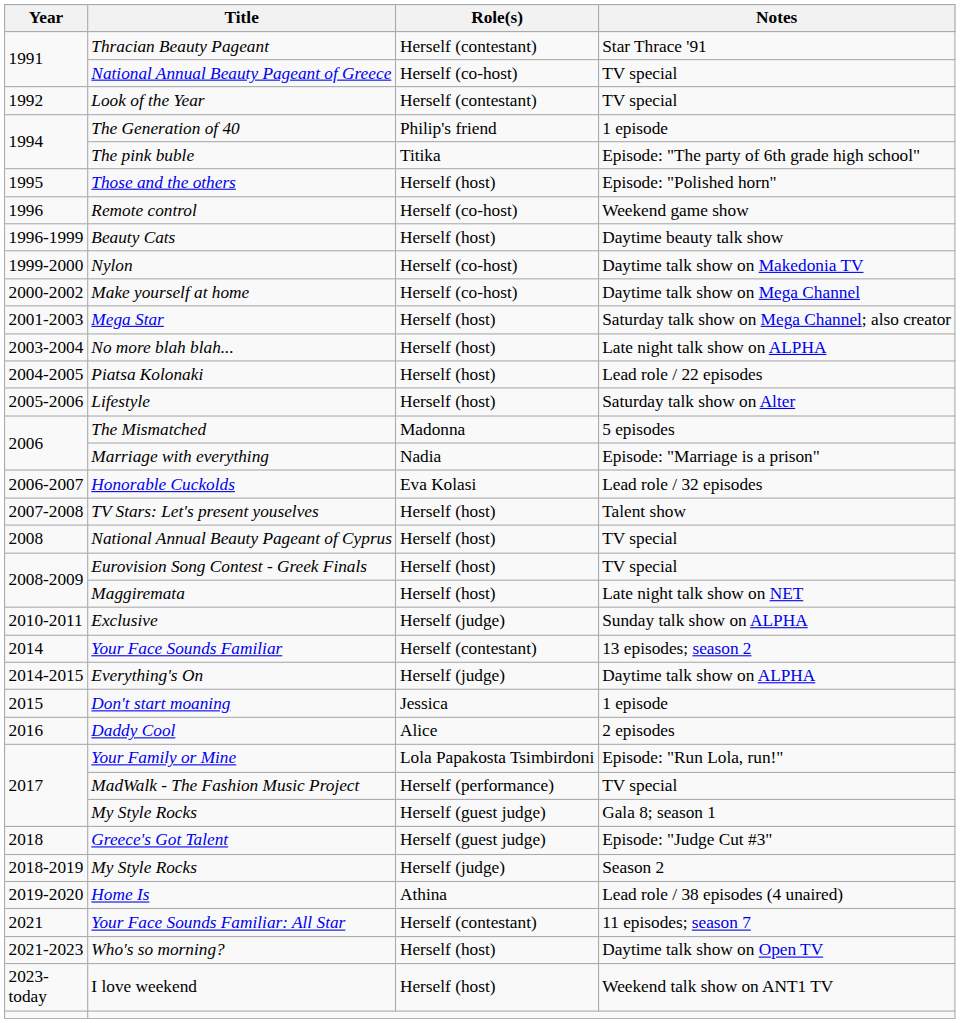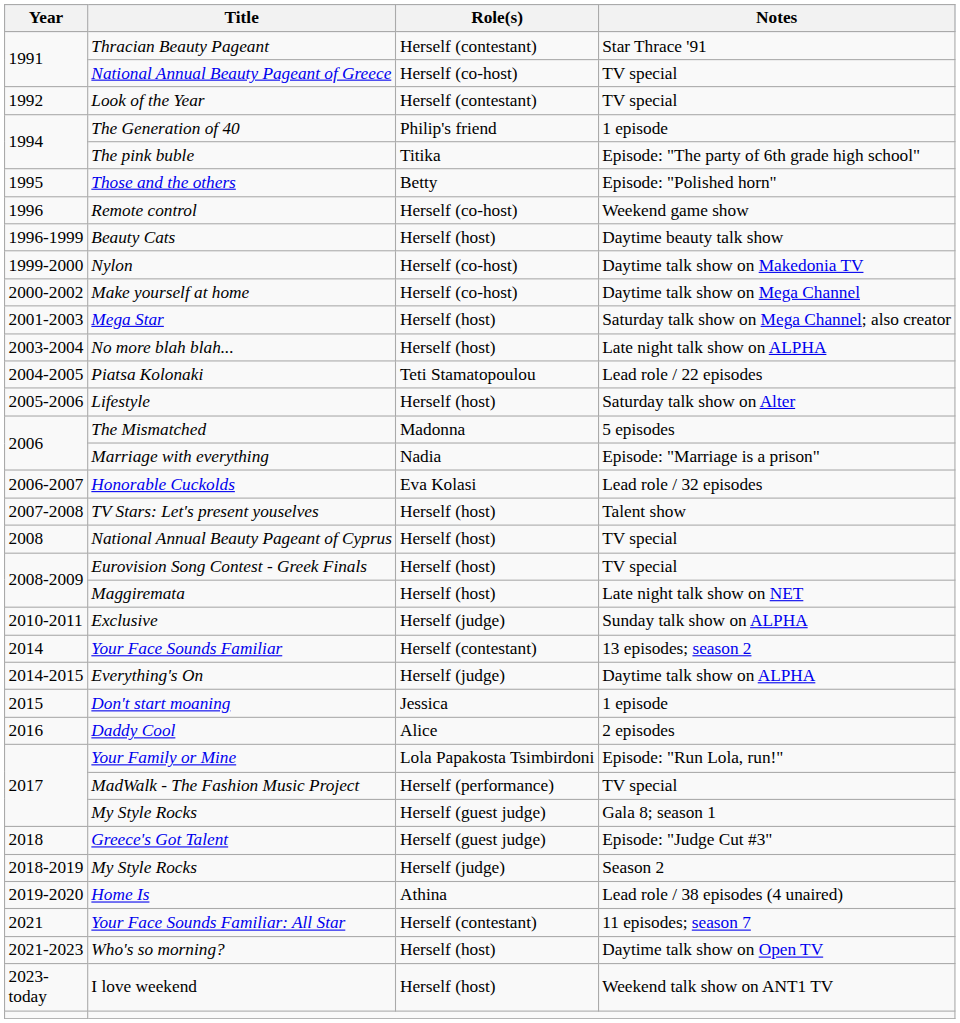Those and the others | Role(s): Herself (host) -> Betty
Piatsa Kolonaki | Role(s): Herself (host) -> Teti Stamatopoulou
